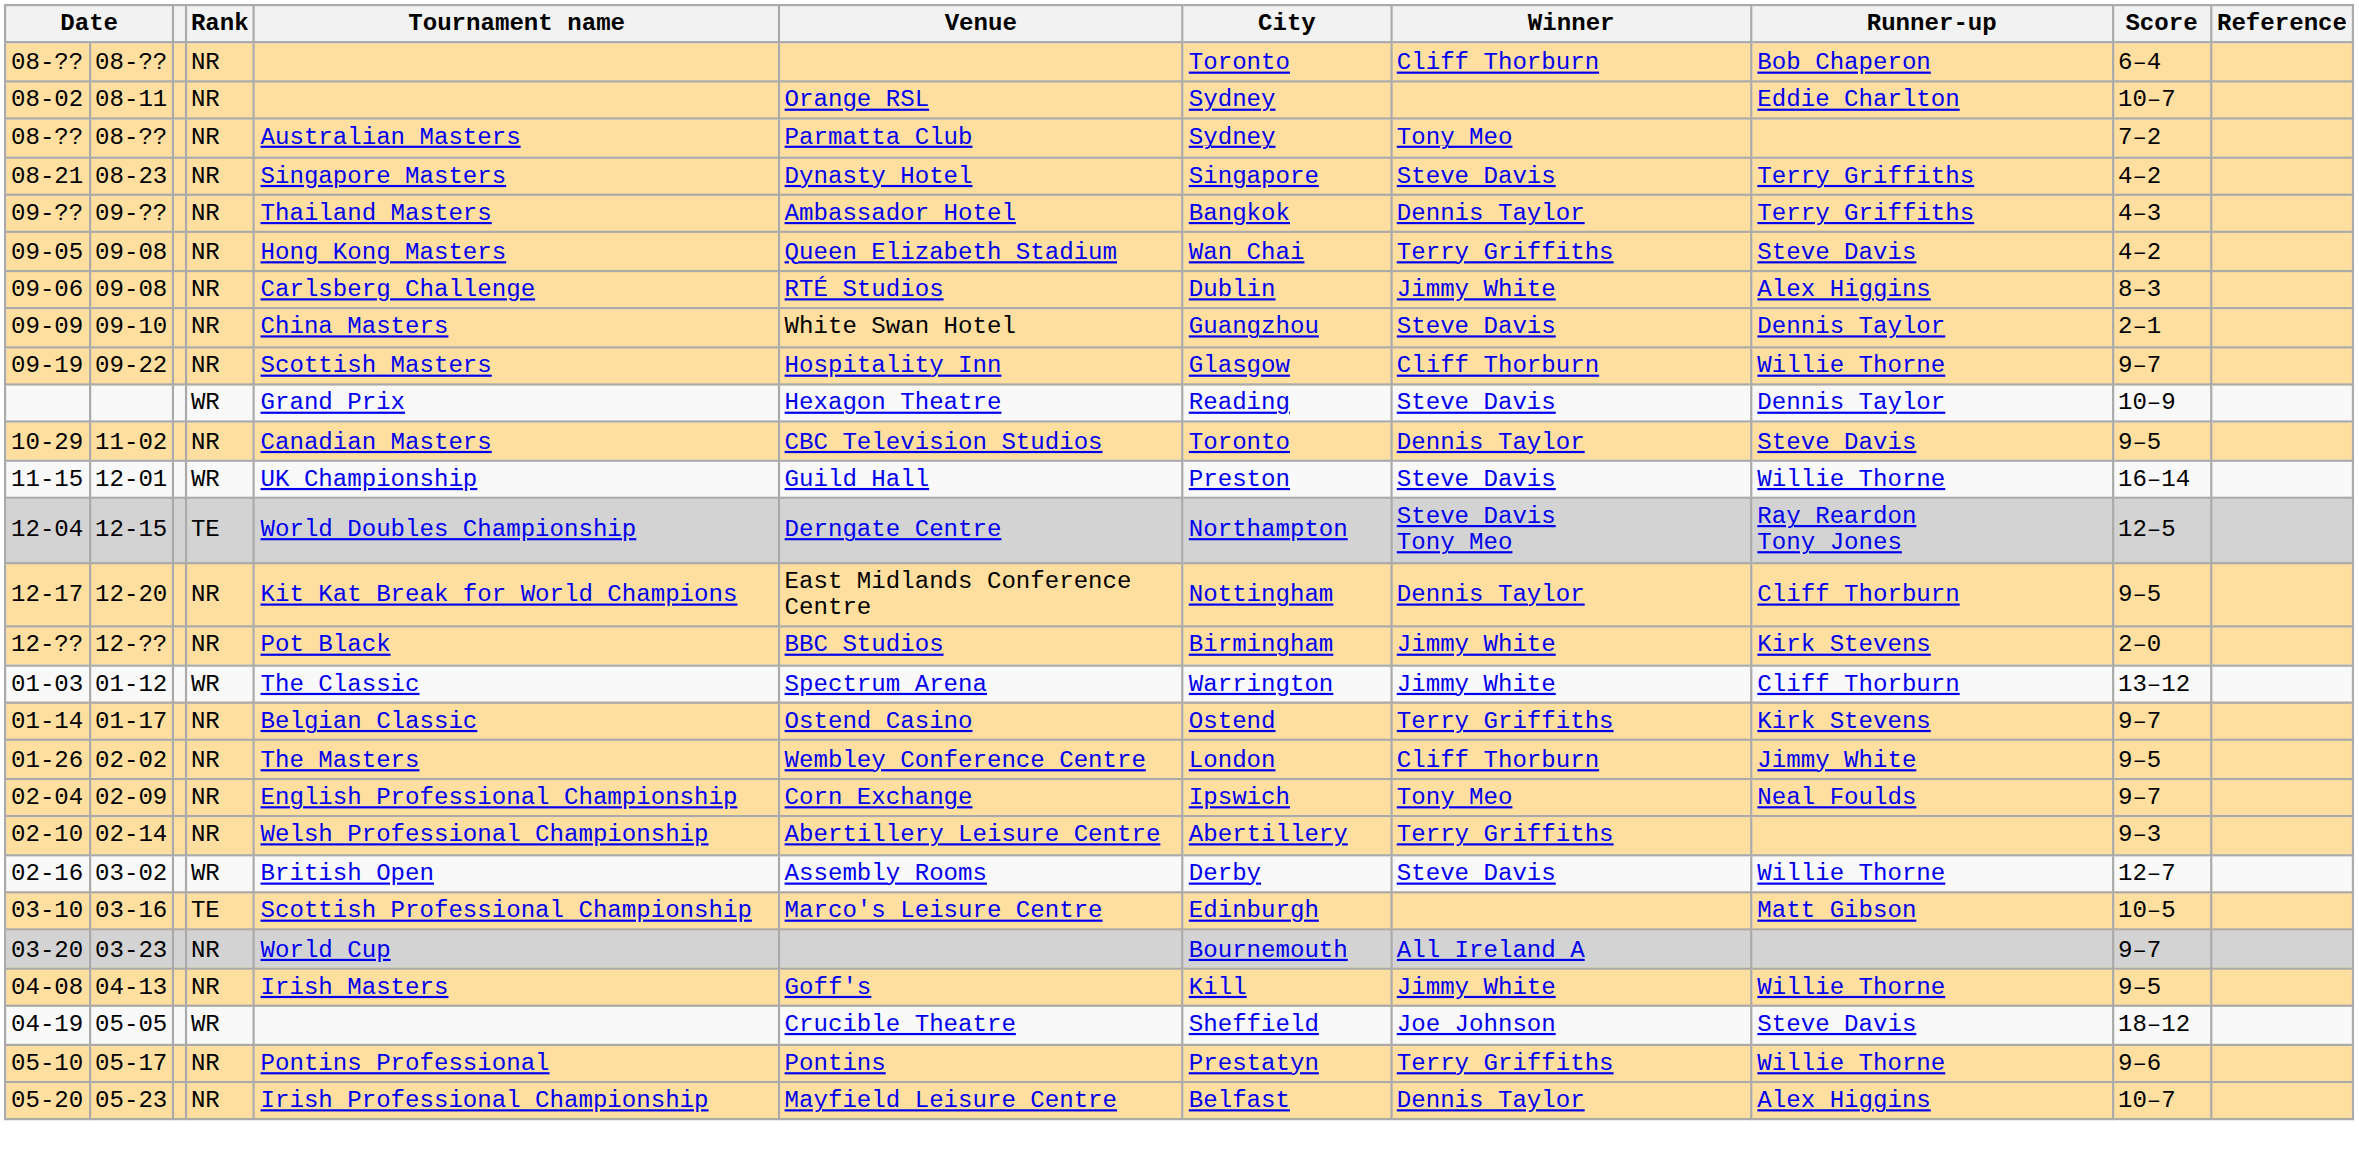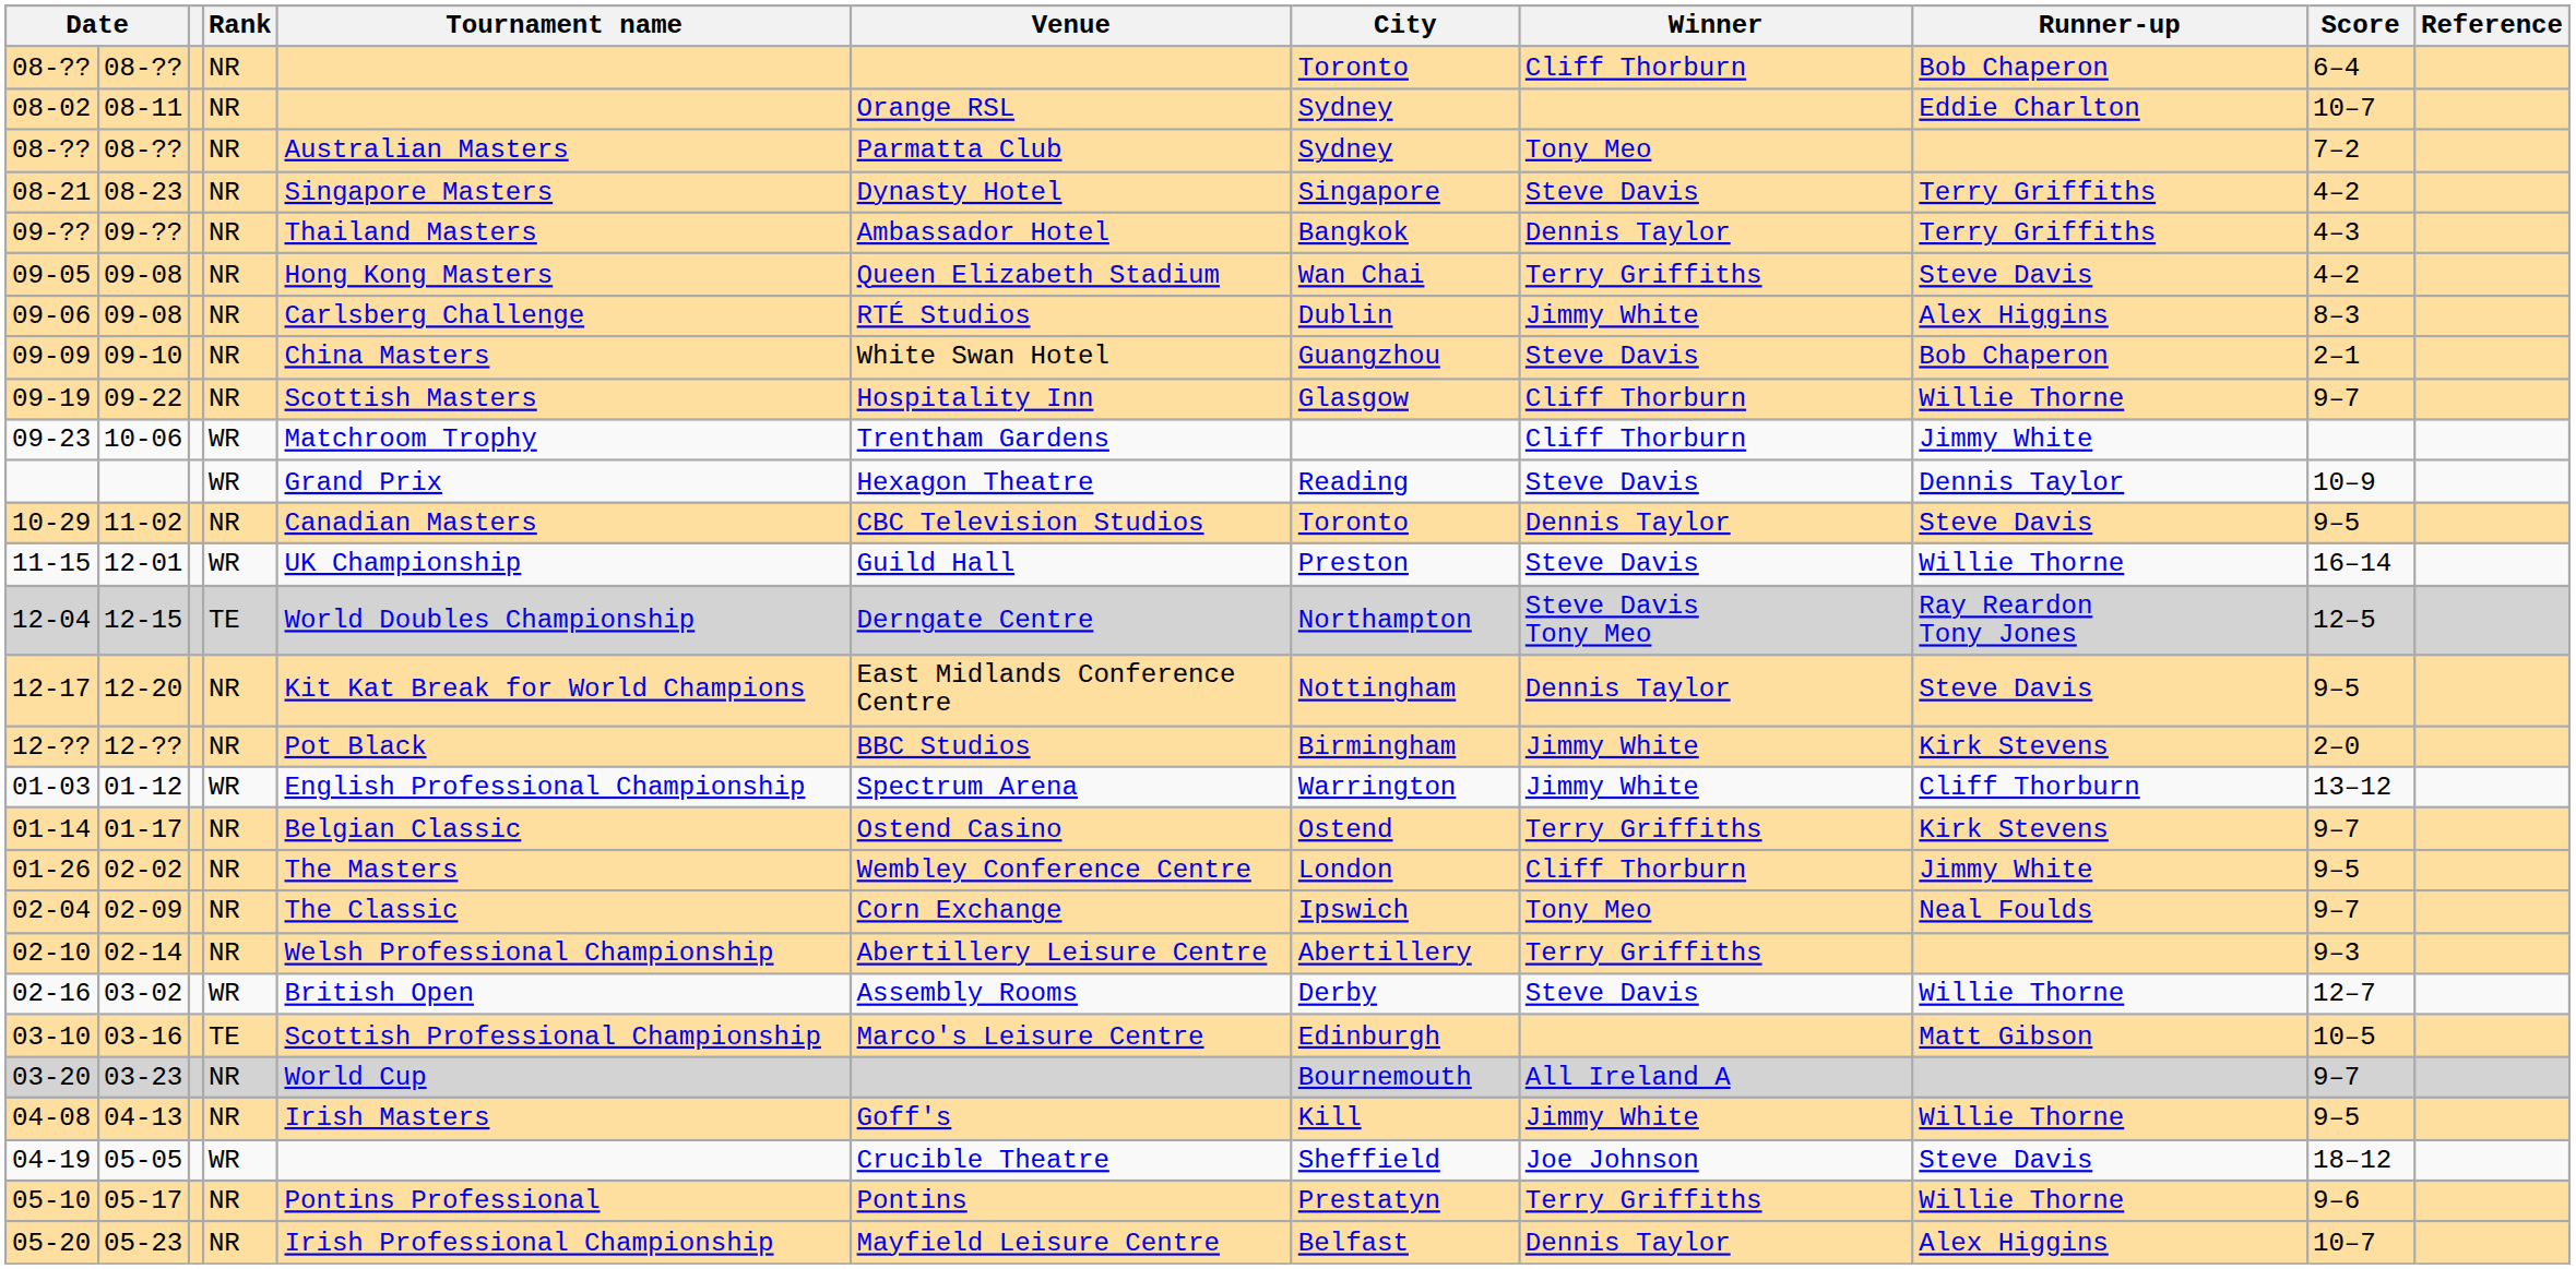09-09 | Runner-up: Dennis Taylor -> Bob Chaperon
+ row: 09-23 | 10-06 | WR | Matchroom Trophy | Trentham Gardens | Cliff Thorburn | Jimmy White
12-17 | Runner-up: Cliff Thorburn -> Steve Davis
01-03 | Tournament name: The Classic -> English Professional Championship
02-04 | Tournament name: English Professional Championship -> The Classic
